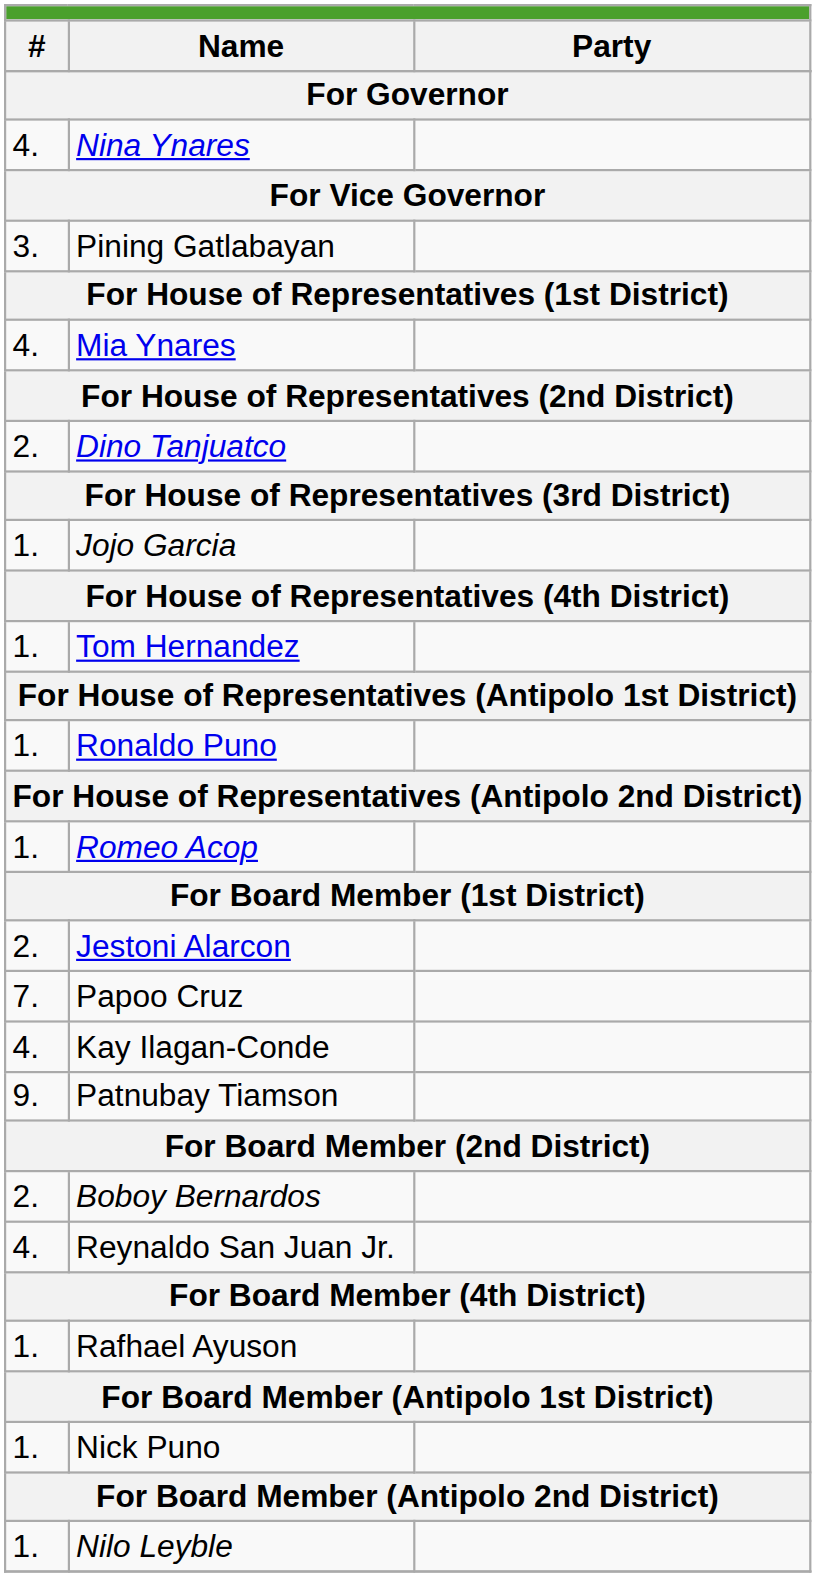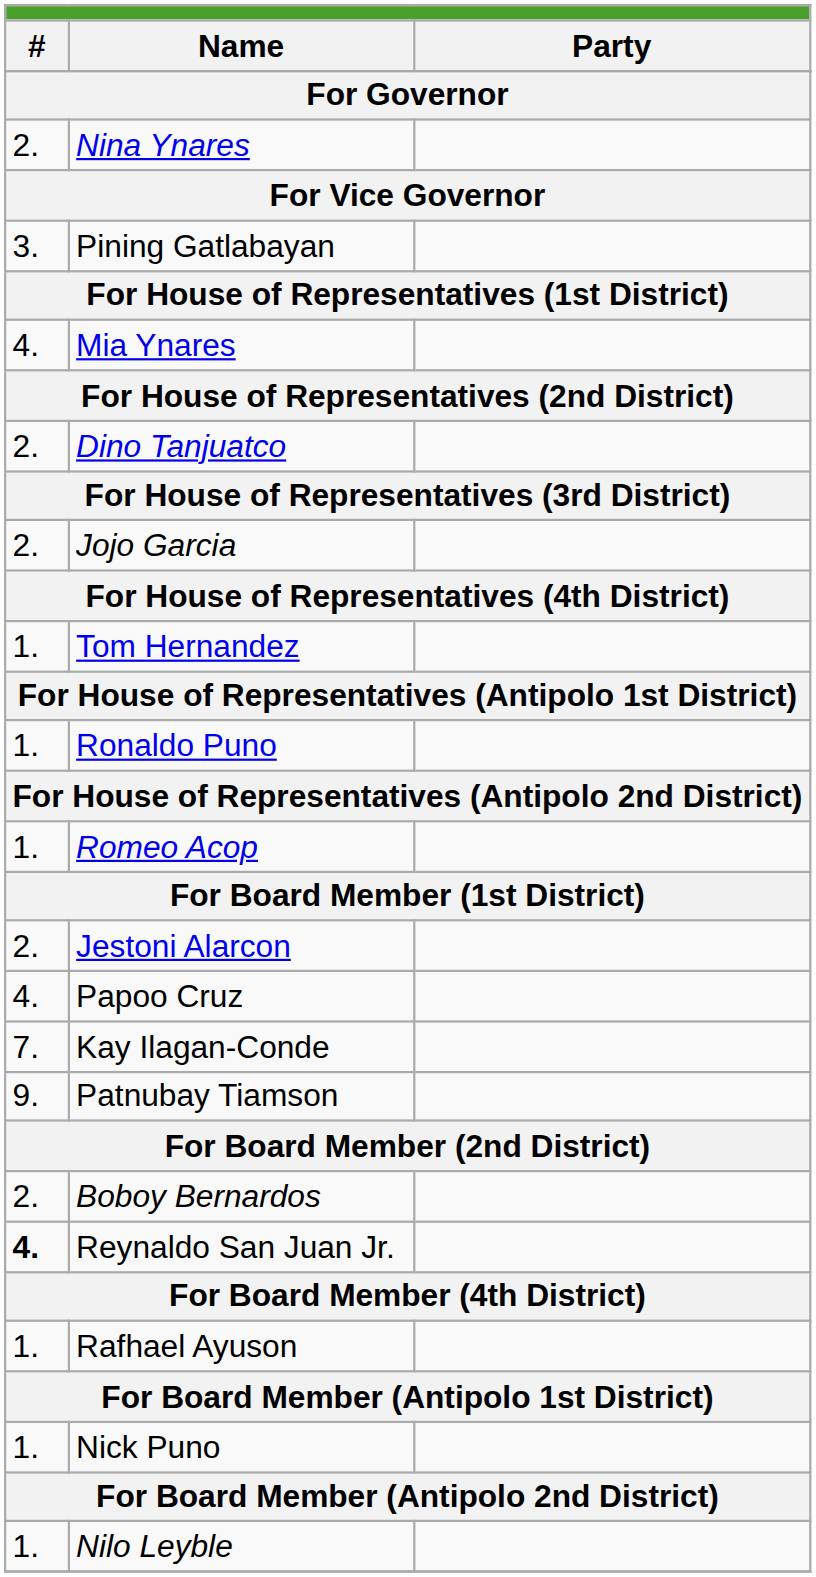Nina Ynares | column 1: 4. -> 2.
Jojo Garcia | column 1: 1. -> 2.
Papoo Cruz | column 1: 7. -> 4.
Kay Ilagan-Conde | column 1: 4. -> 7.
Reynaldo San Juan Jr. | column 1: normal -> bold
